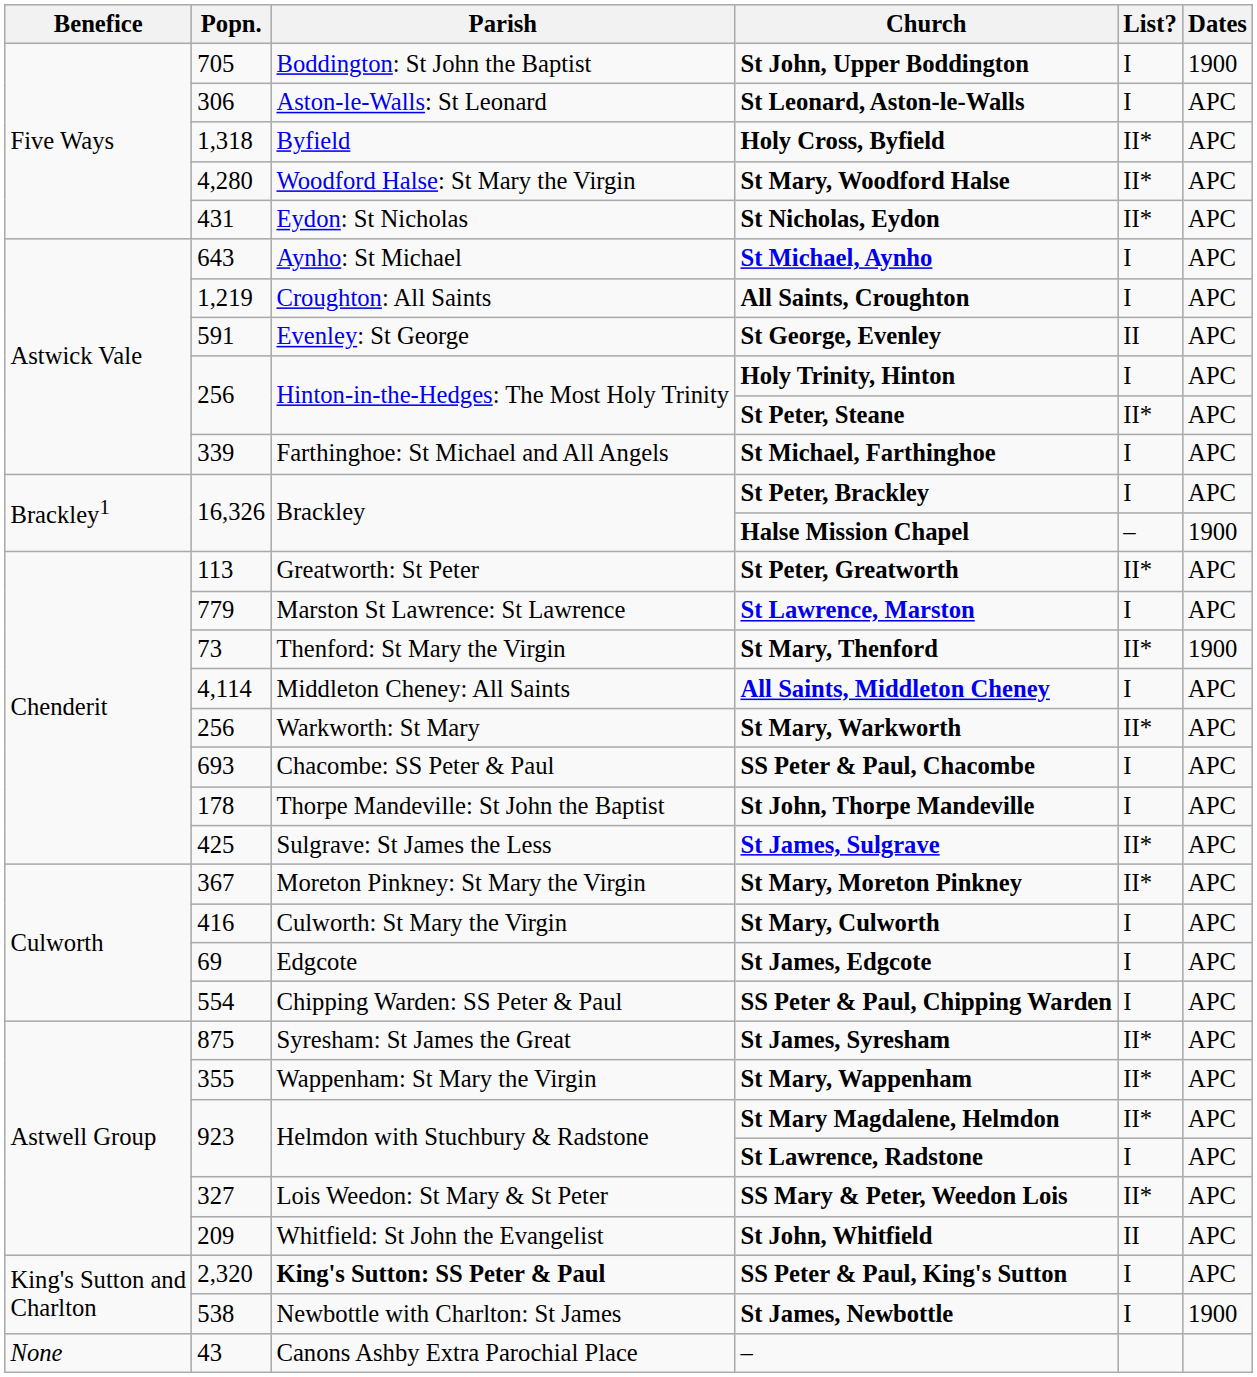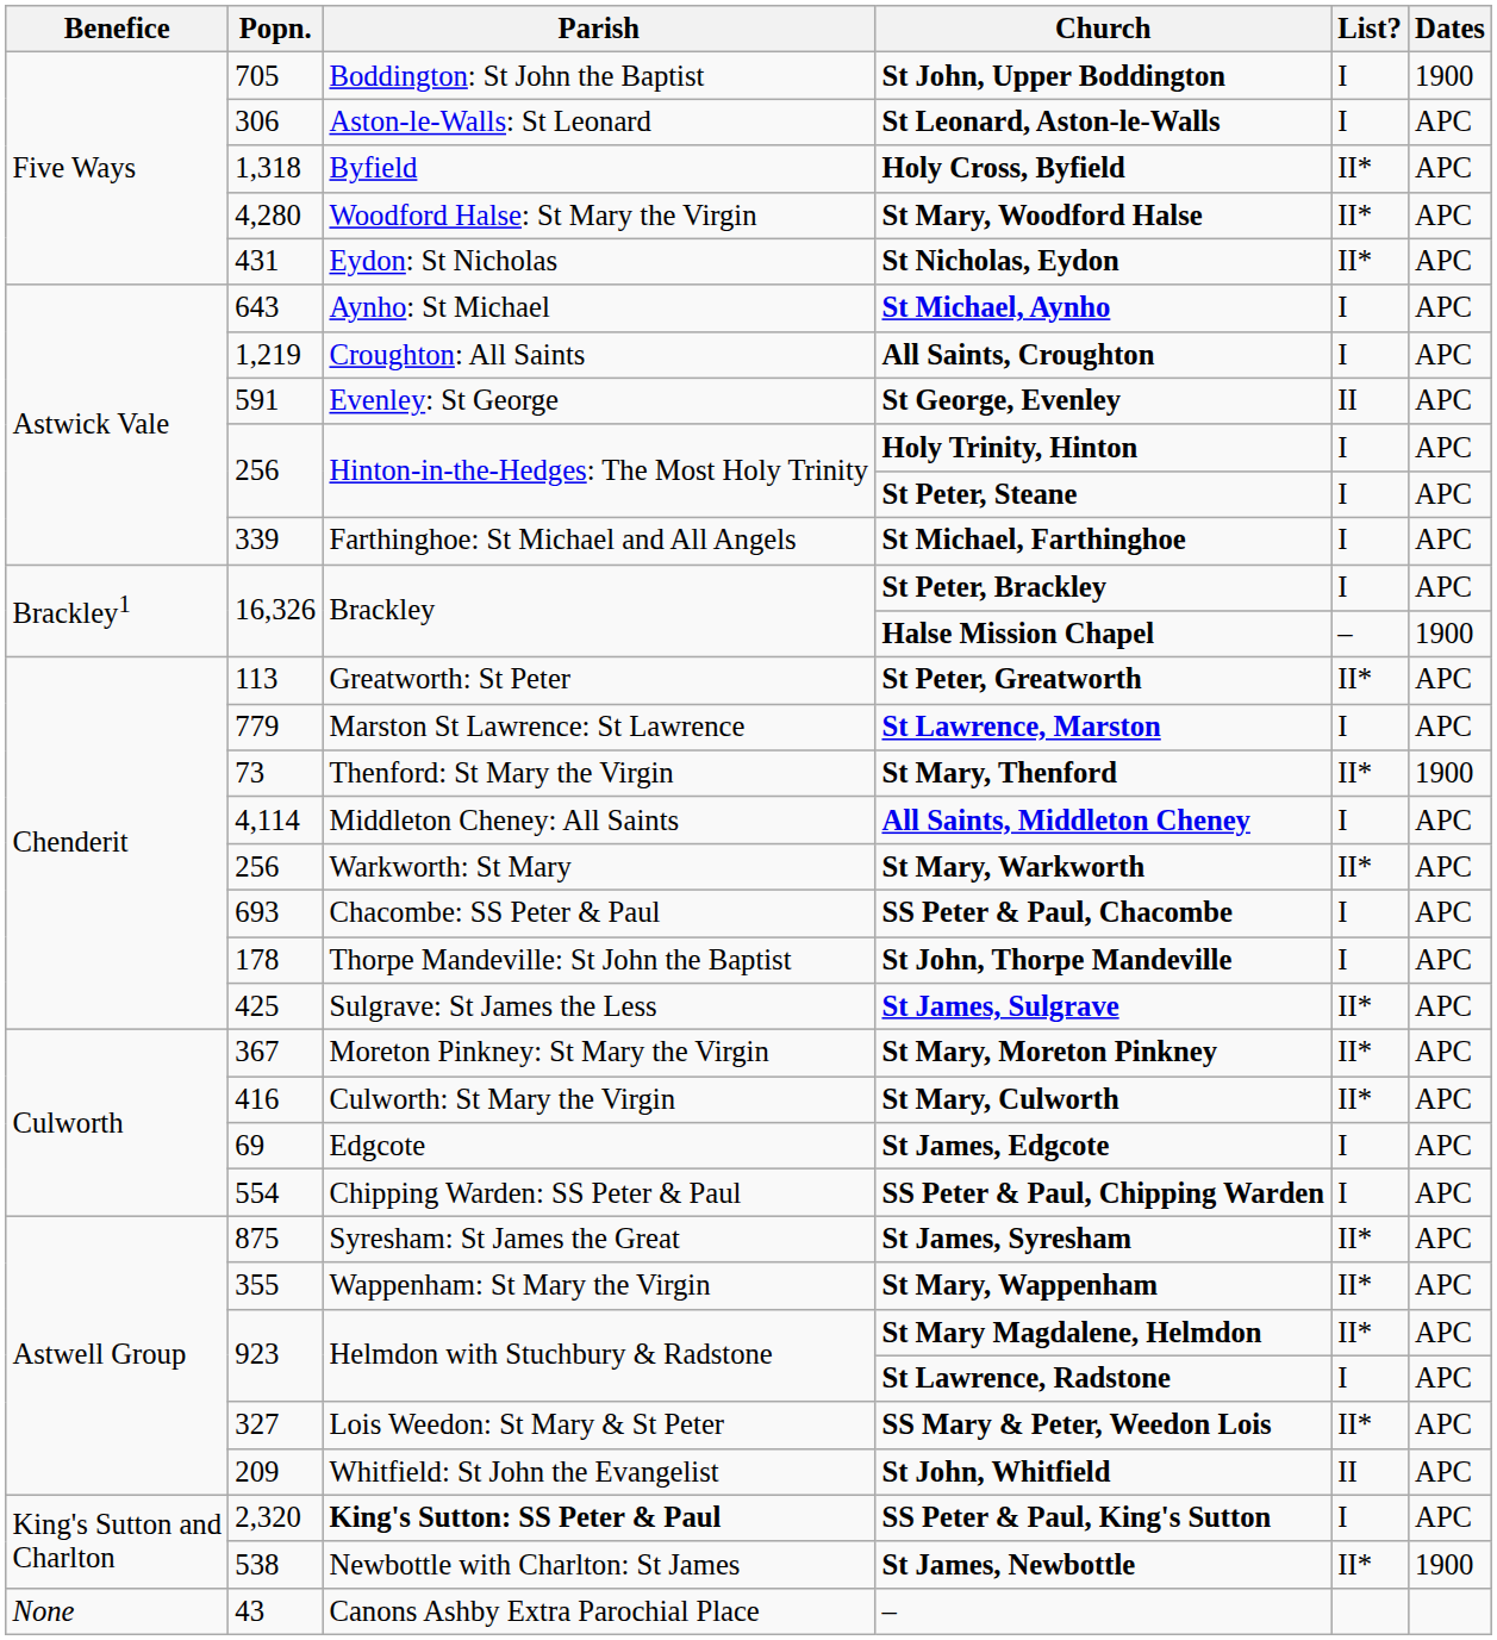St Peter, Steane | List?: II* -> I
St Mary, Culworth | List?: I -> II*
St James, Newbottle | List?: I -> II*
